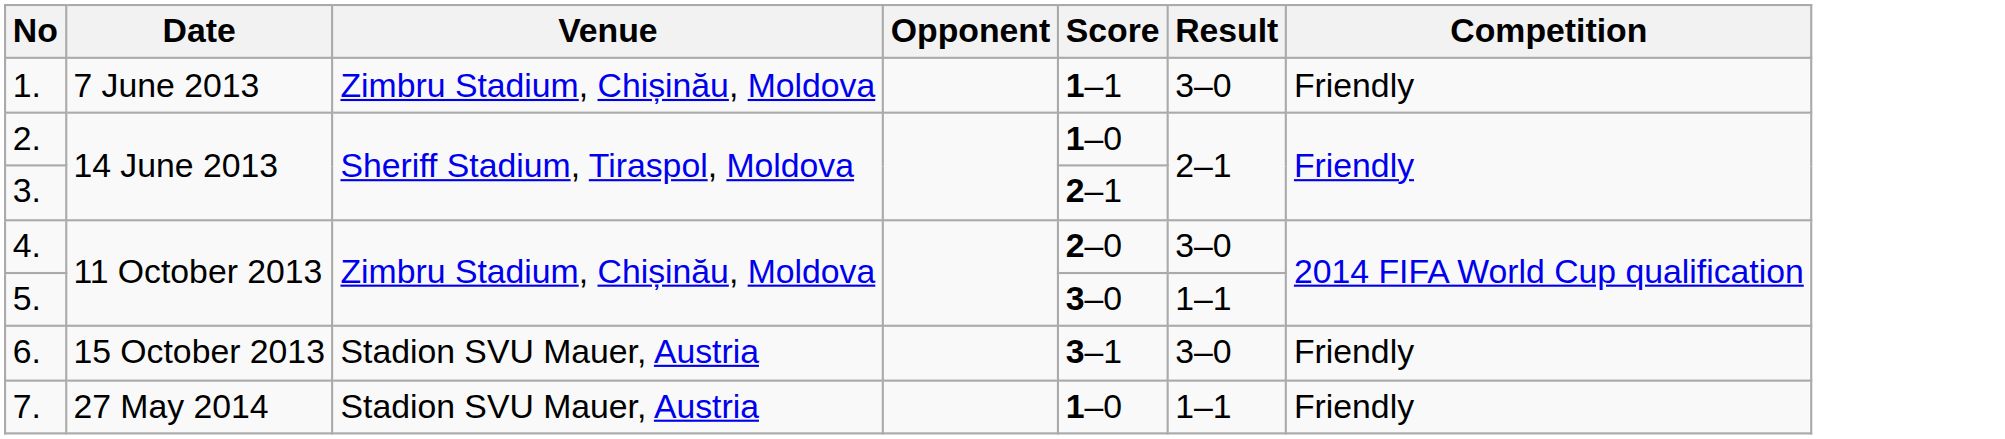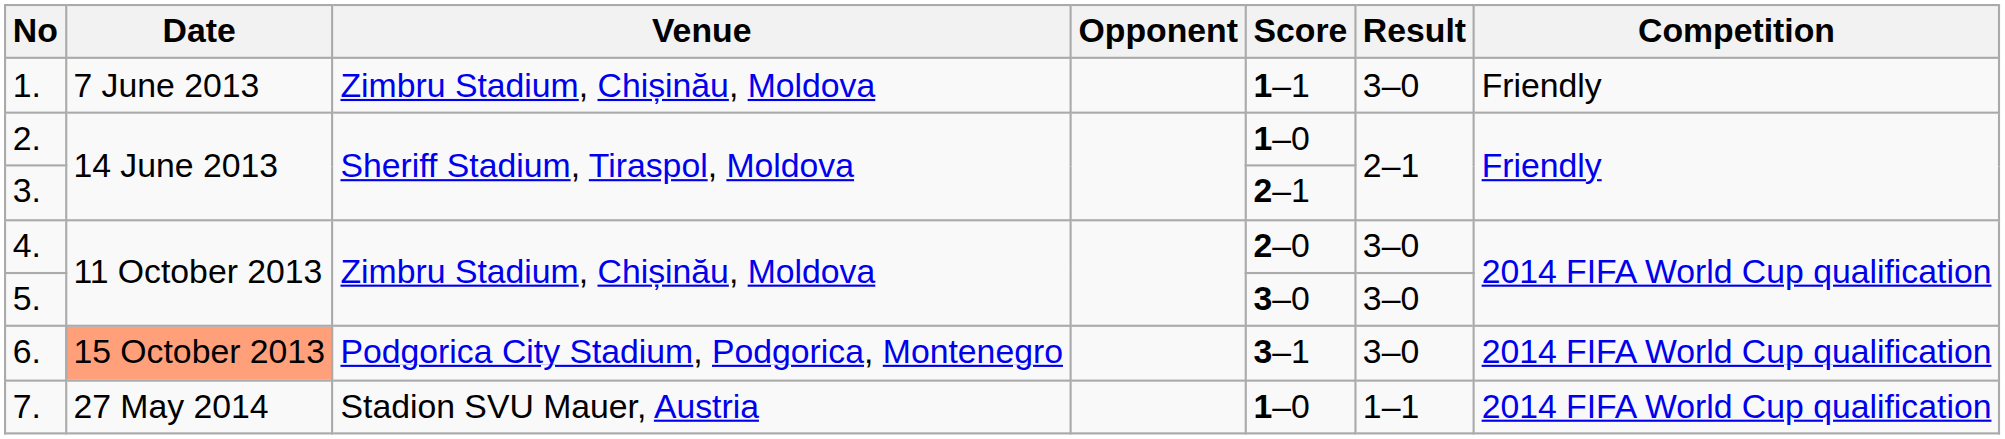5. | Result: 1–1 -> 3–0
6. | Date: no background -> lightsalmon background
6. | Venue: Stadion SVU Mauer, Austria -> Podgorica City Stadium, Podgorica, Montenegro
6. | Competition: Friendly -> 2014 FIFA World Cup qualification
7. | Competition: Friendly -> 2014 FIFA World Cup qualification
